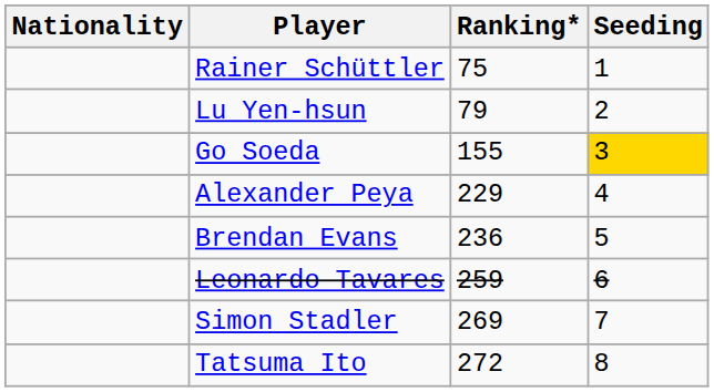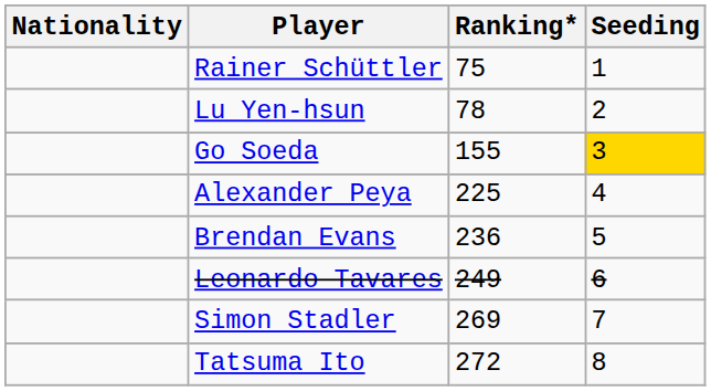Lu Yen-hsun | Ranking*: 79 -> 78
Alexander Peya | Ranking*: 229 -> 225
Leonardo Tavares | Ranking*: 259 -> 249
